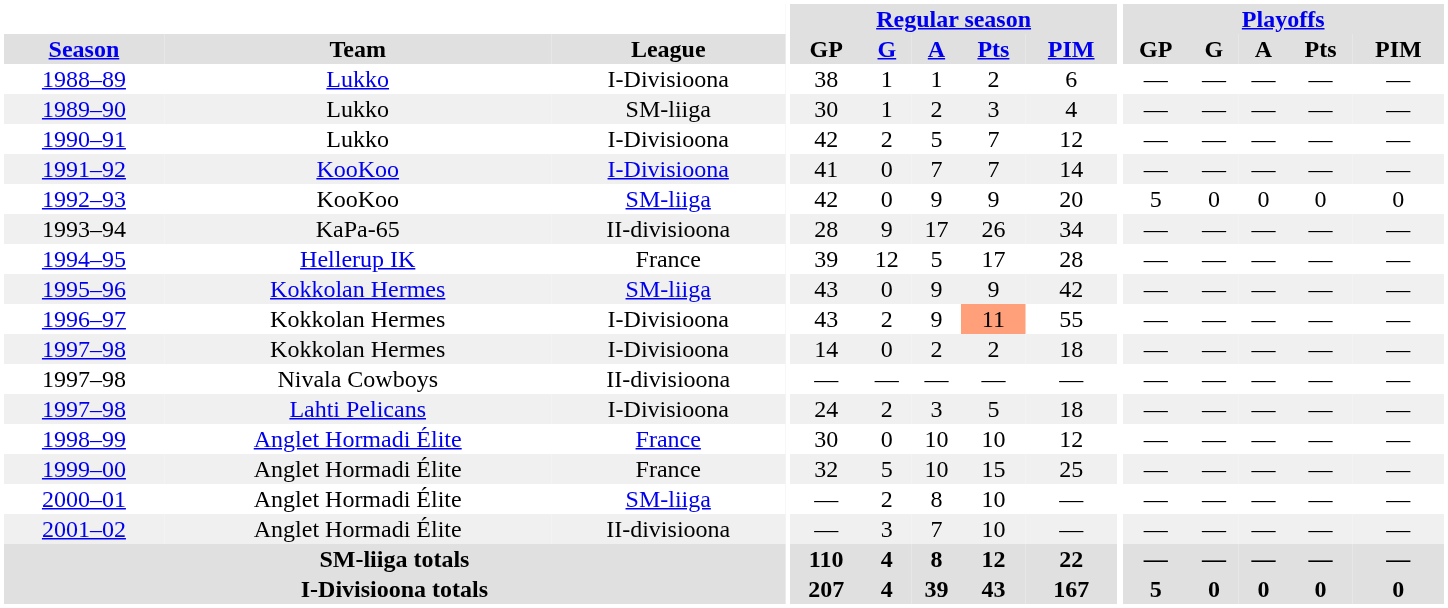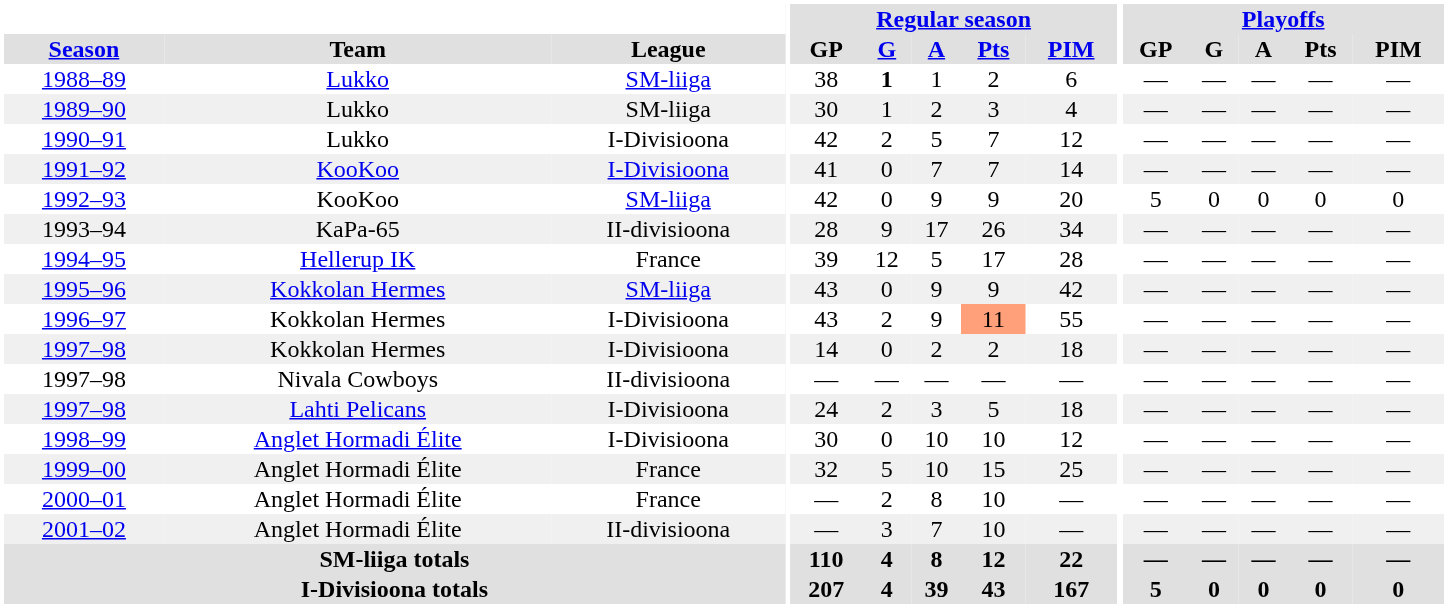1988–89 | League: I-Divisioona -> SM-liiga
1988–89 | Regular season / G: normal -> bold
1998–99 | League: France -> I-Divisioona
2000–01 | League: SM-liiga -> France
